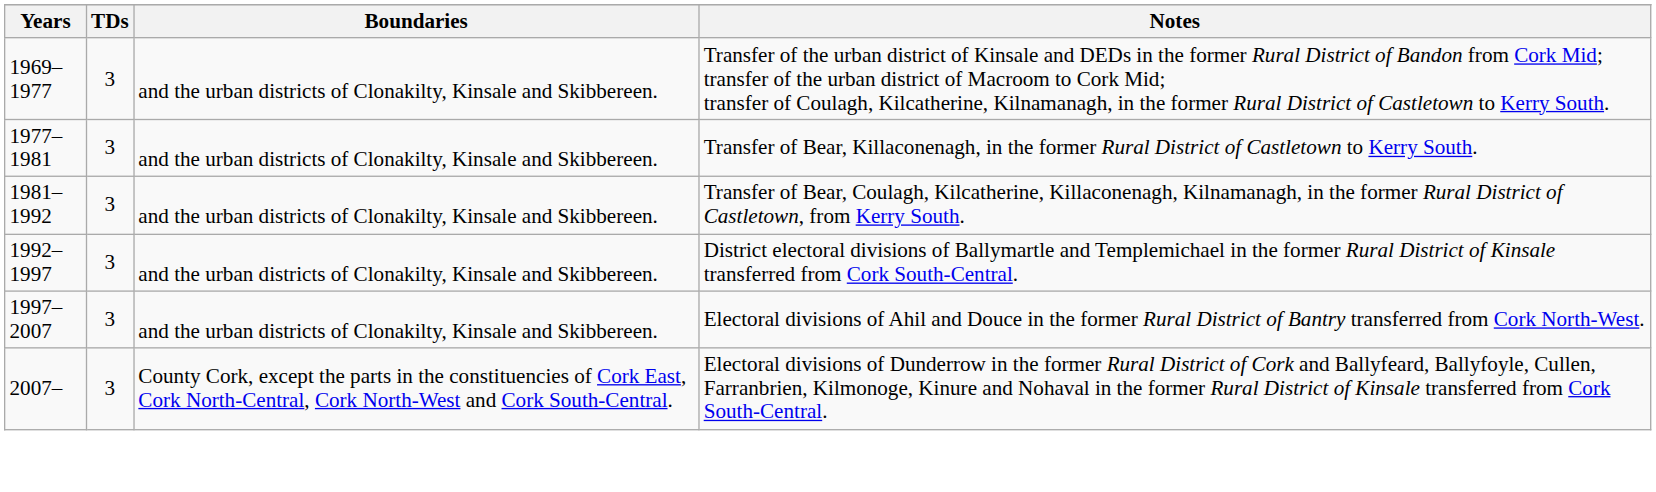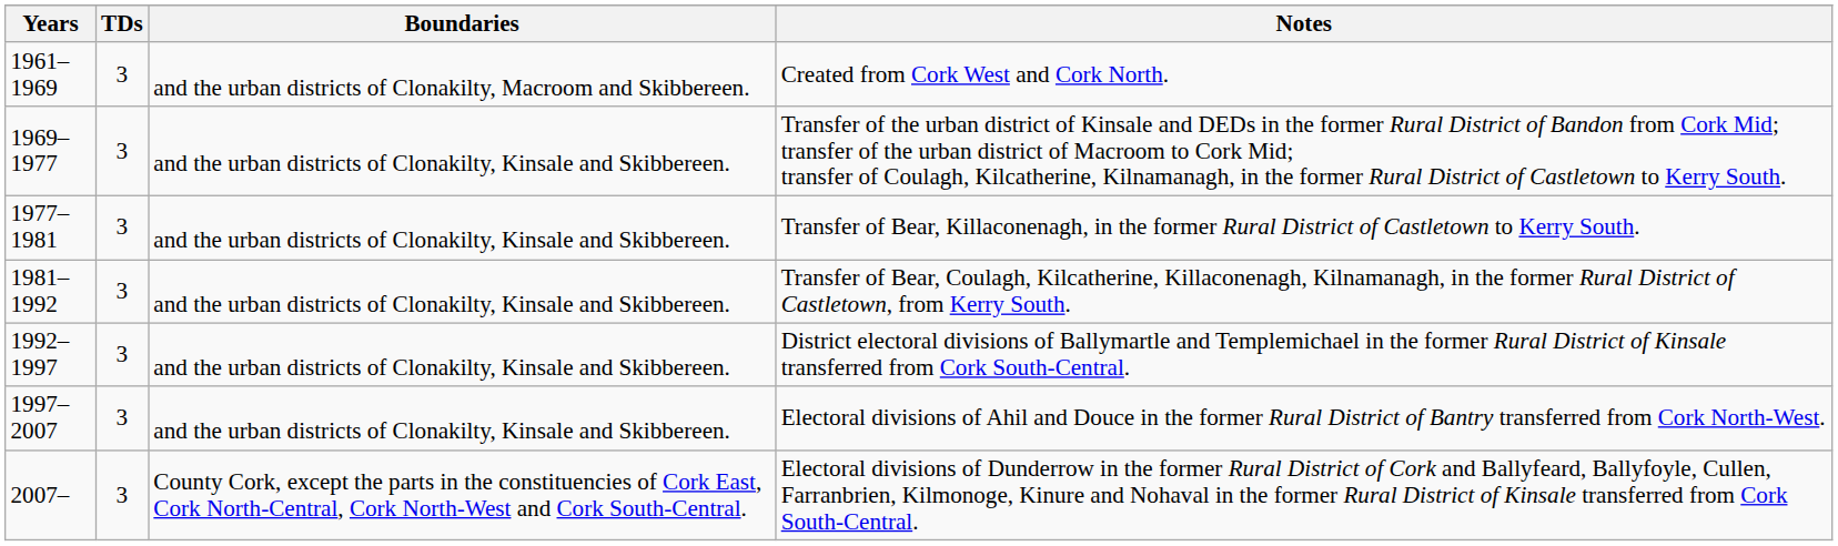+ row: 1961–1969 | 3 | and the urban districts of Clonakilty, Macroom and Skibbereen. | Created from Cork West and Cork North.
